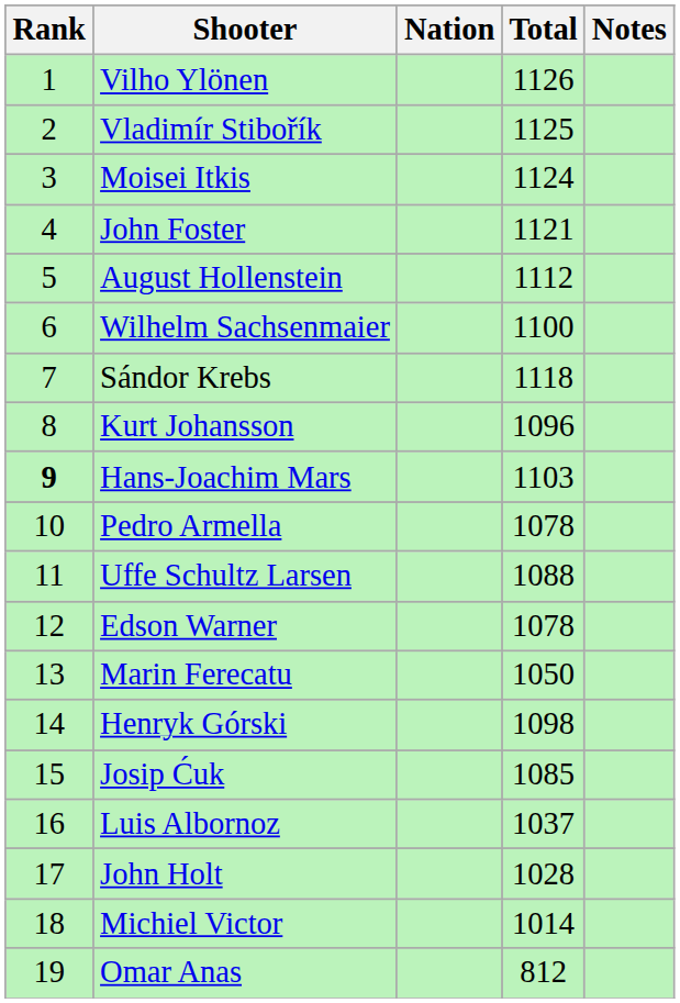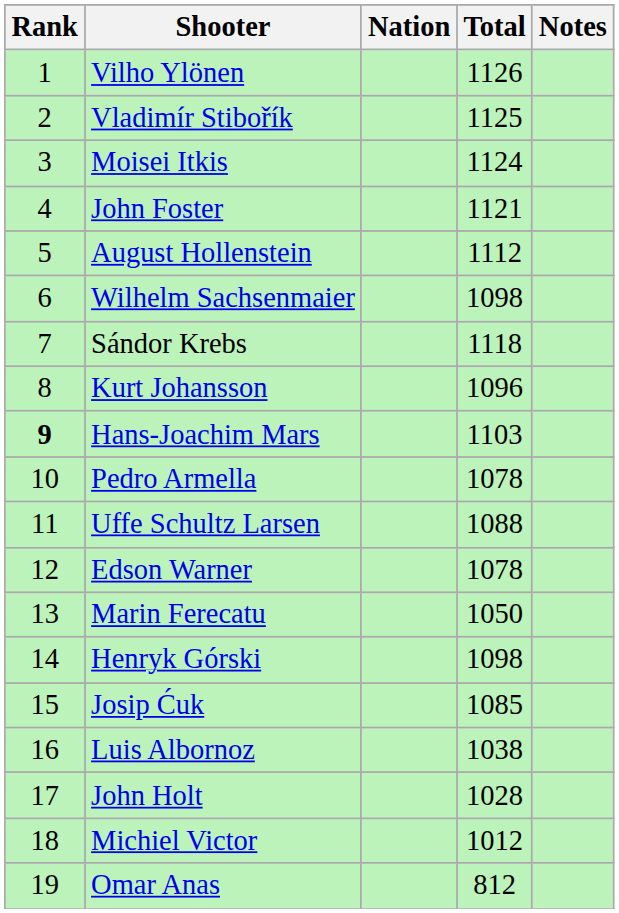Wilhelm Sachsenmaier | Total: 1100 -> 1098
Luis Albornoz | Total: 1037 -> 1038
Michiel Victor | Total: 1014 -> 1012
